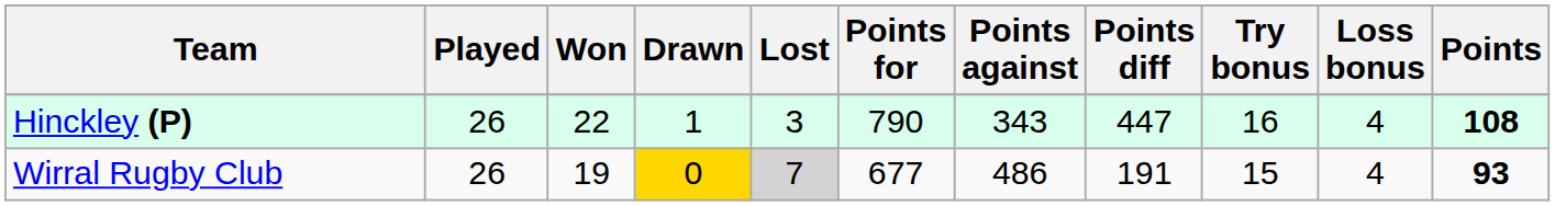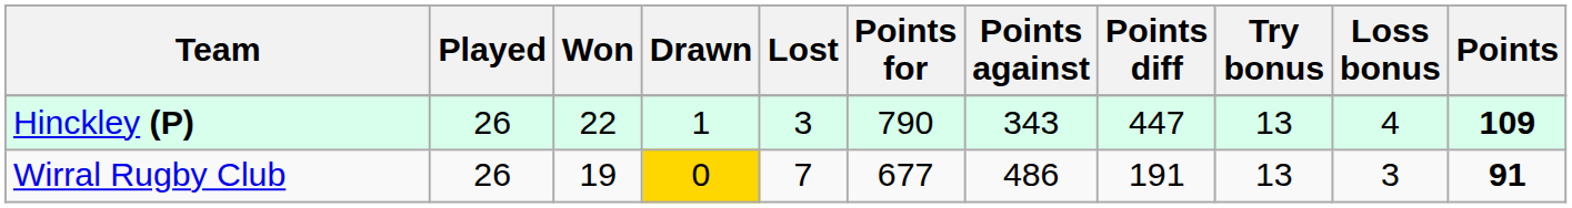Hinckley (P) | Try bonus: 16 -> 13
Hinckley (P) | Points: 108 -> 109
Wirral Rugby Club | Lost: lightgrey background -> no background
Wirral Rugby Club | Try bonus: 15 -> 13
Wirral Rugby Club | Loss bonus: 4 -> 3
Wirral Rugby Club | Points: 93 -> 91
